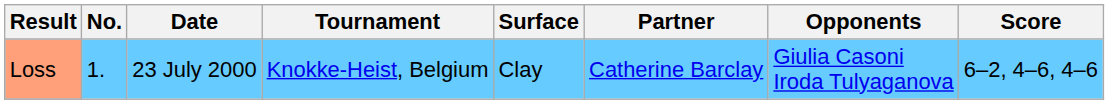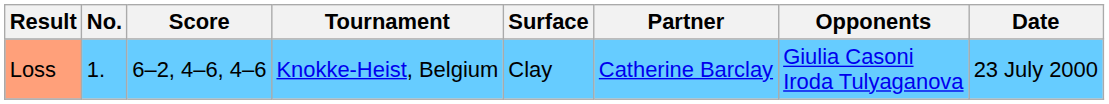columns swapped: Date <-> Score
